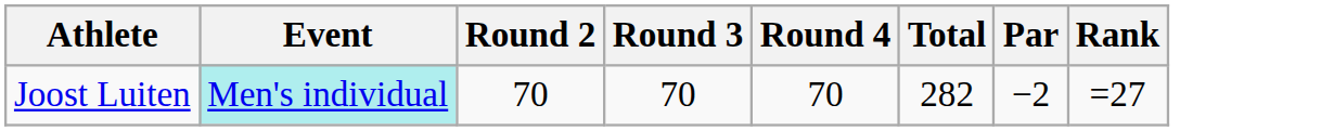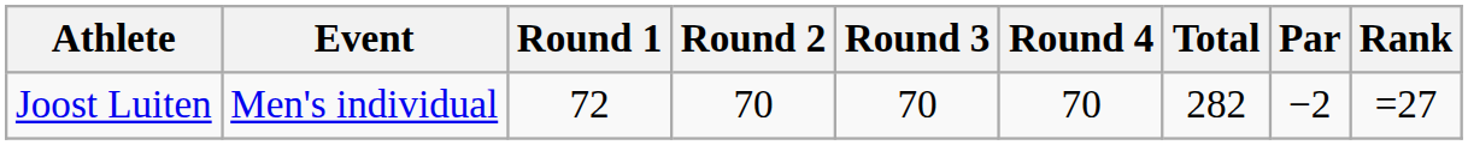+ column: Round 1 | 72
Joost Luiten | Event: paleturquoise background -> no background
